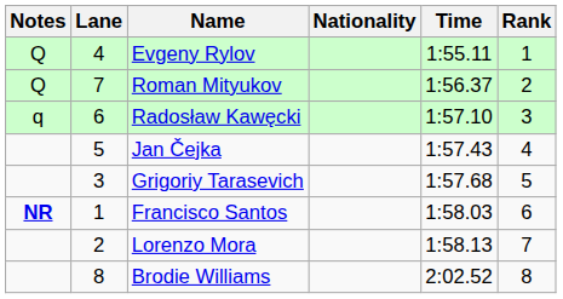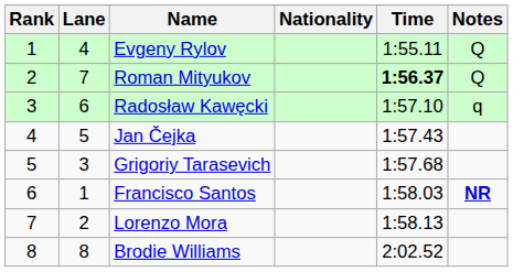columns swapped: Rank <-> Notes
Roman Mityukov | Time: normal -> bold
